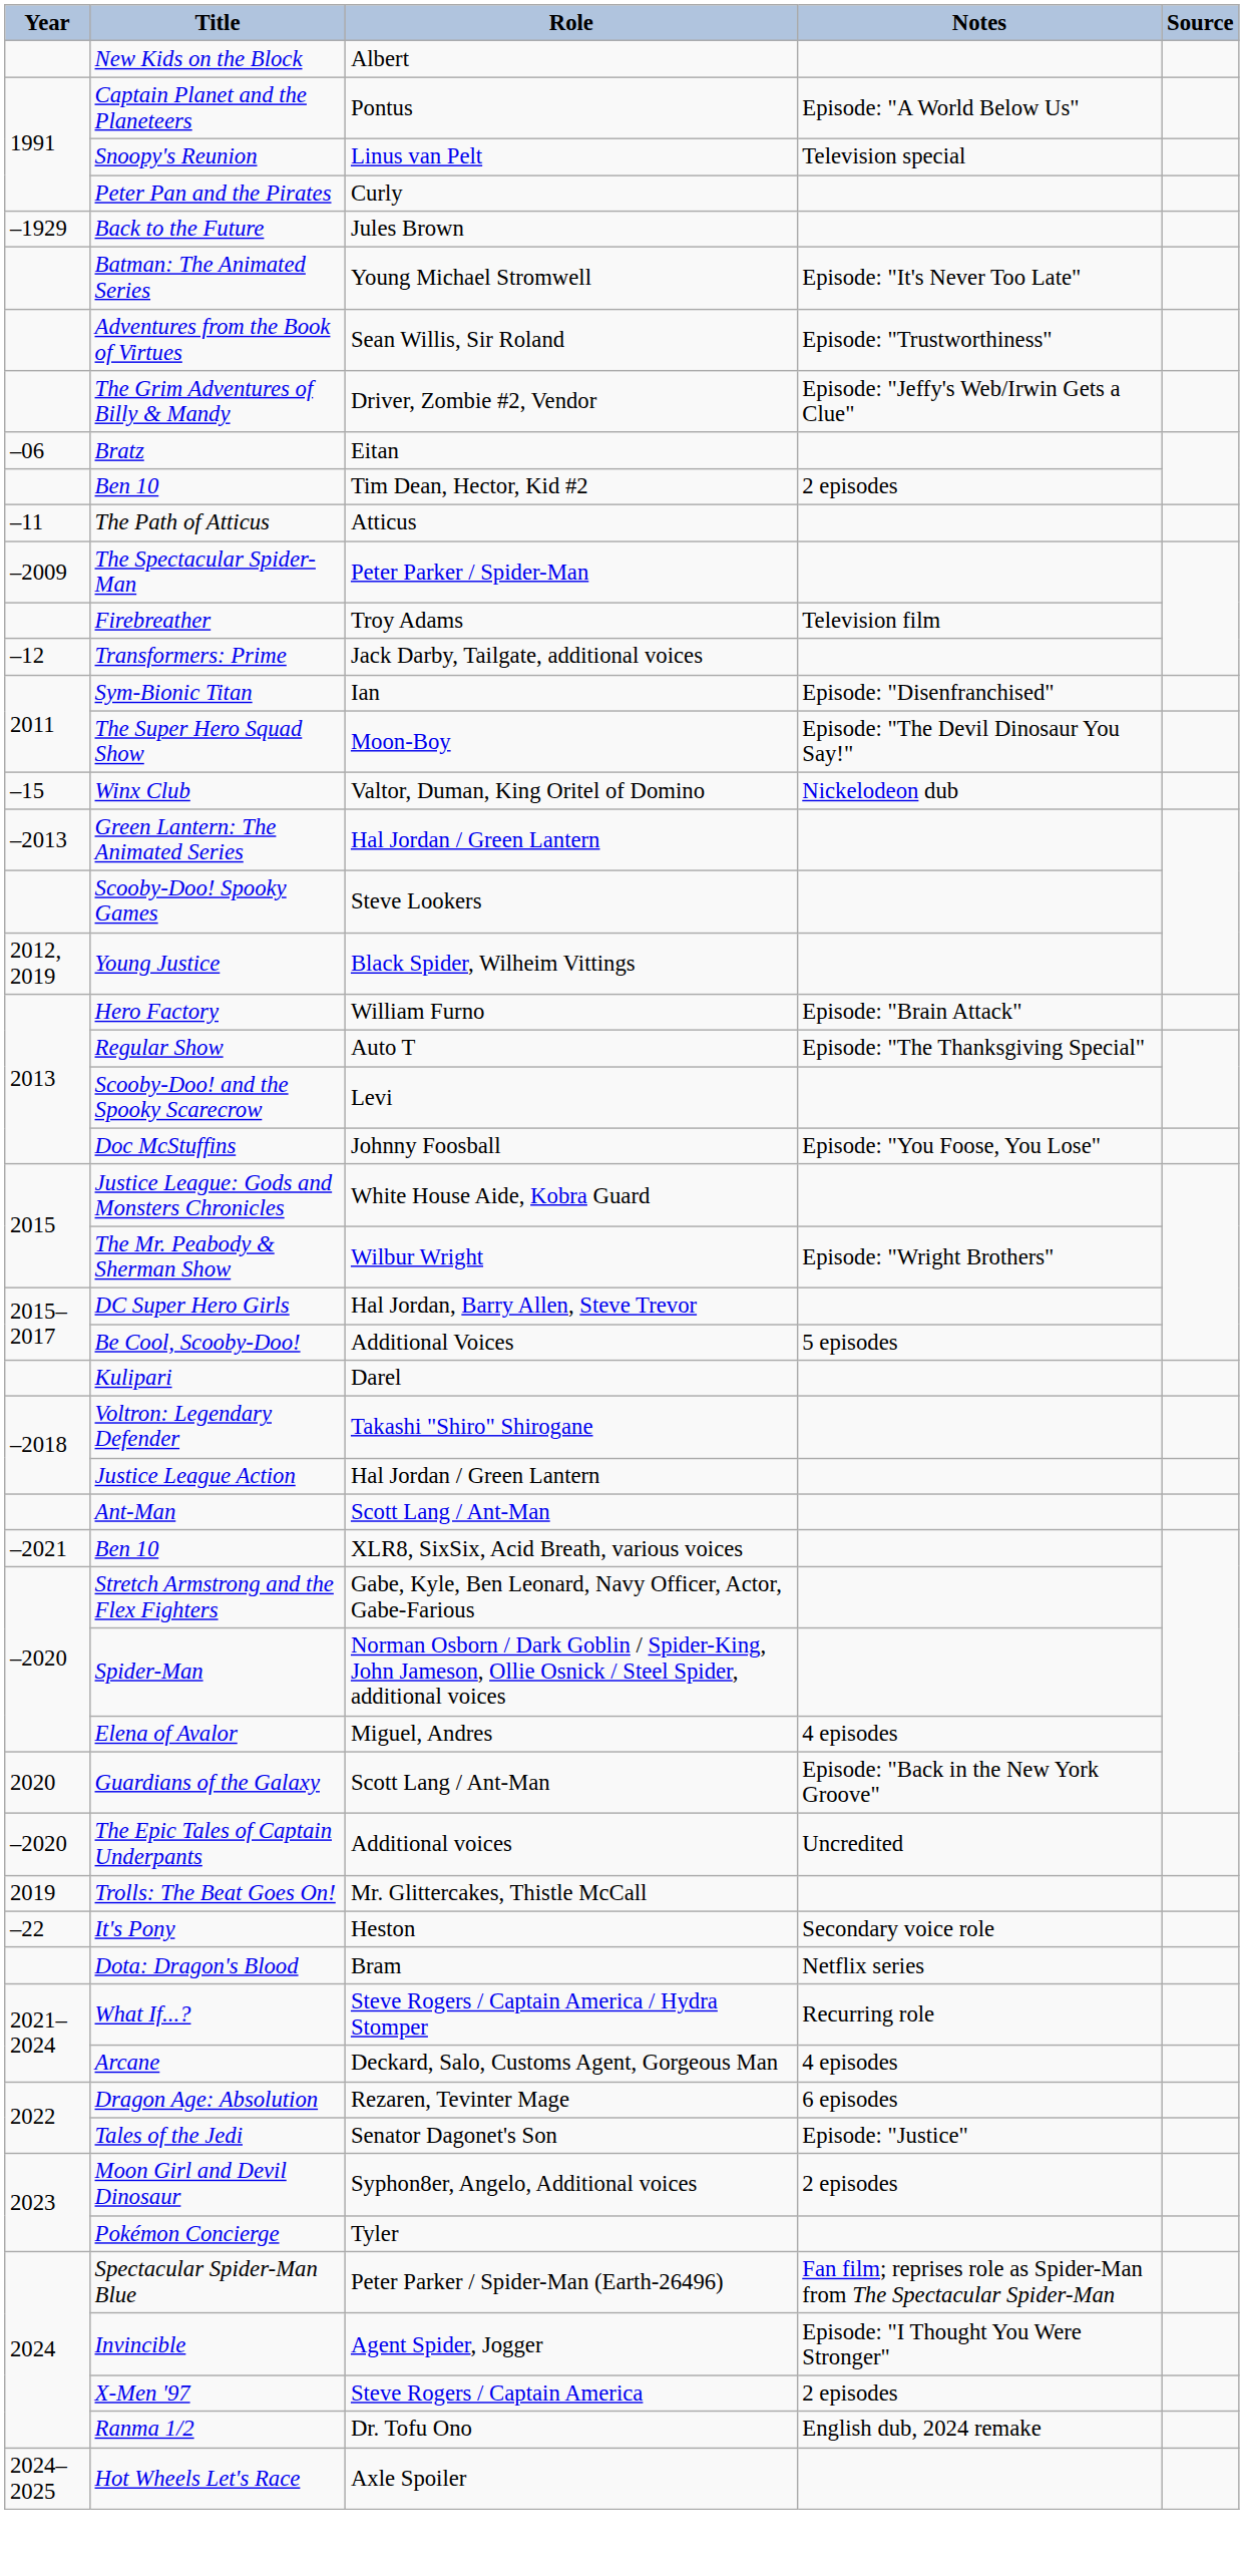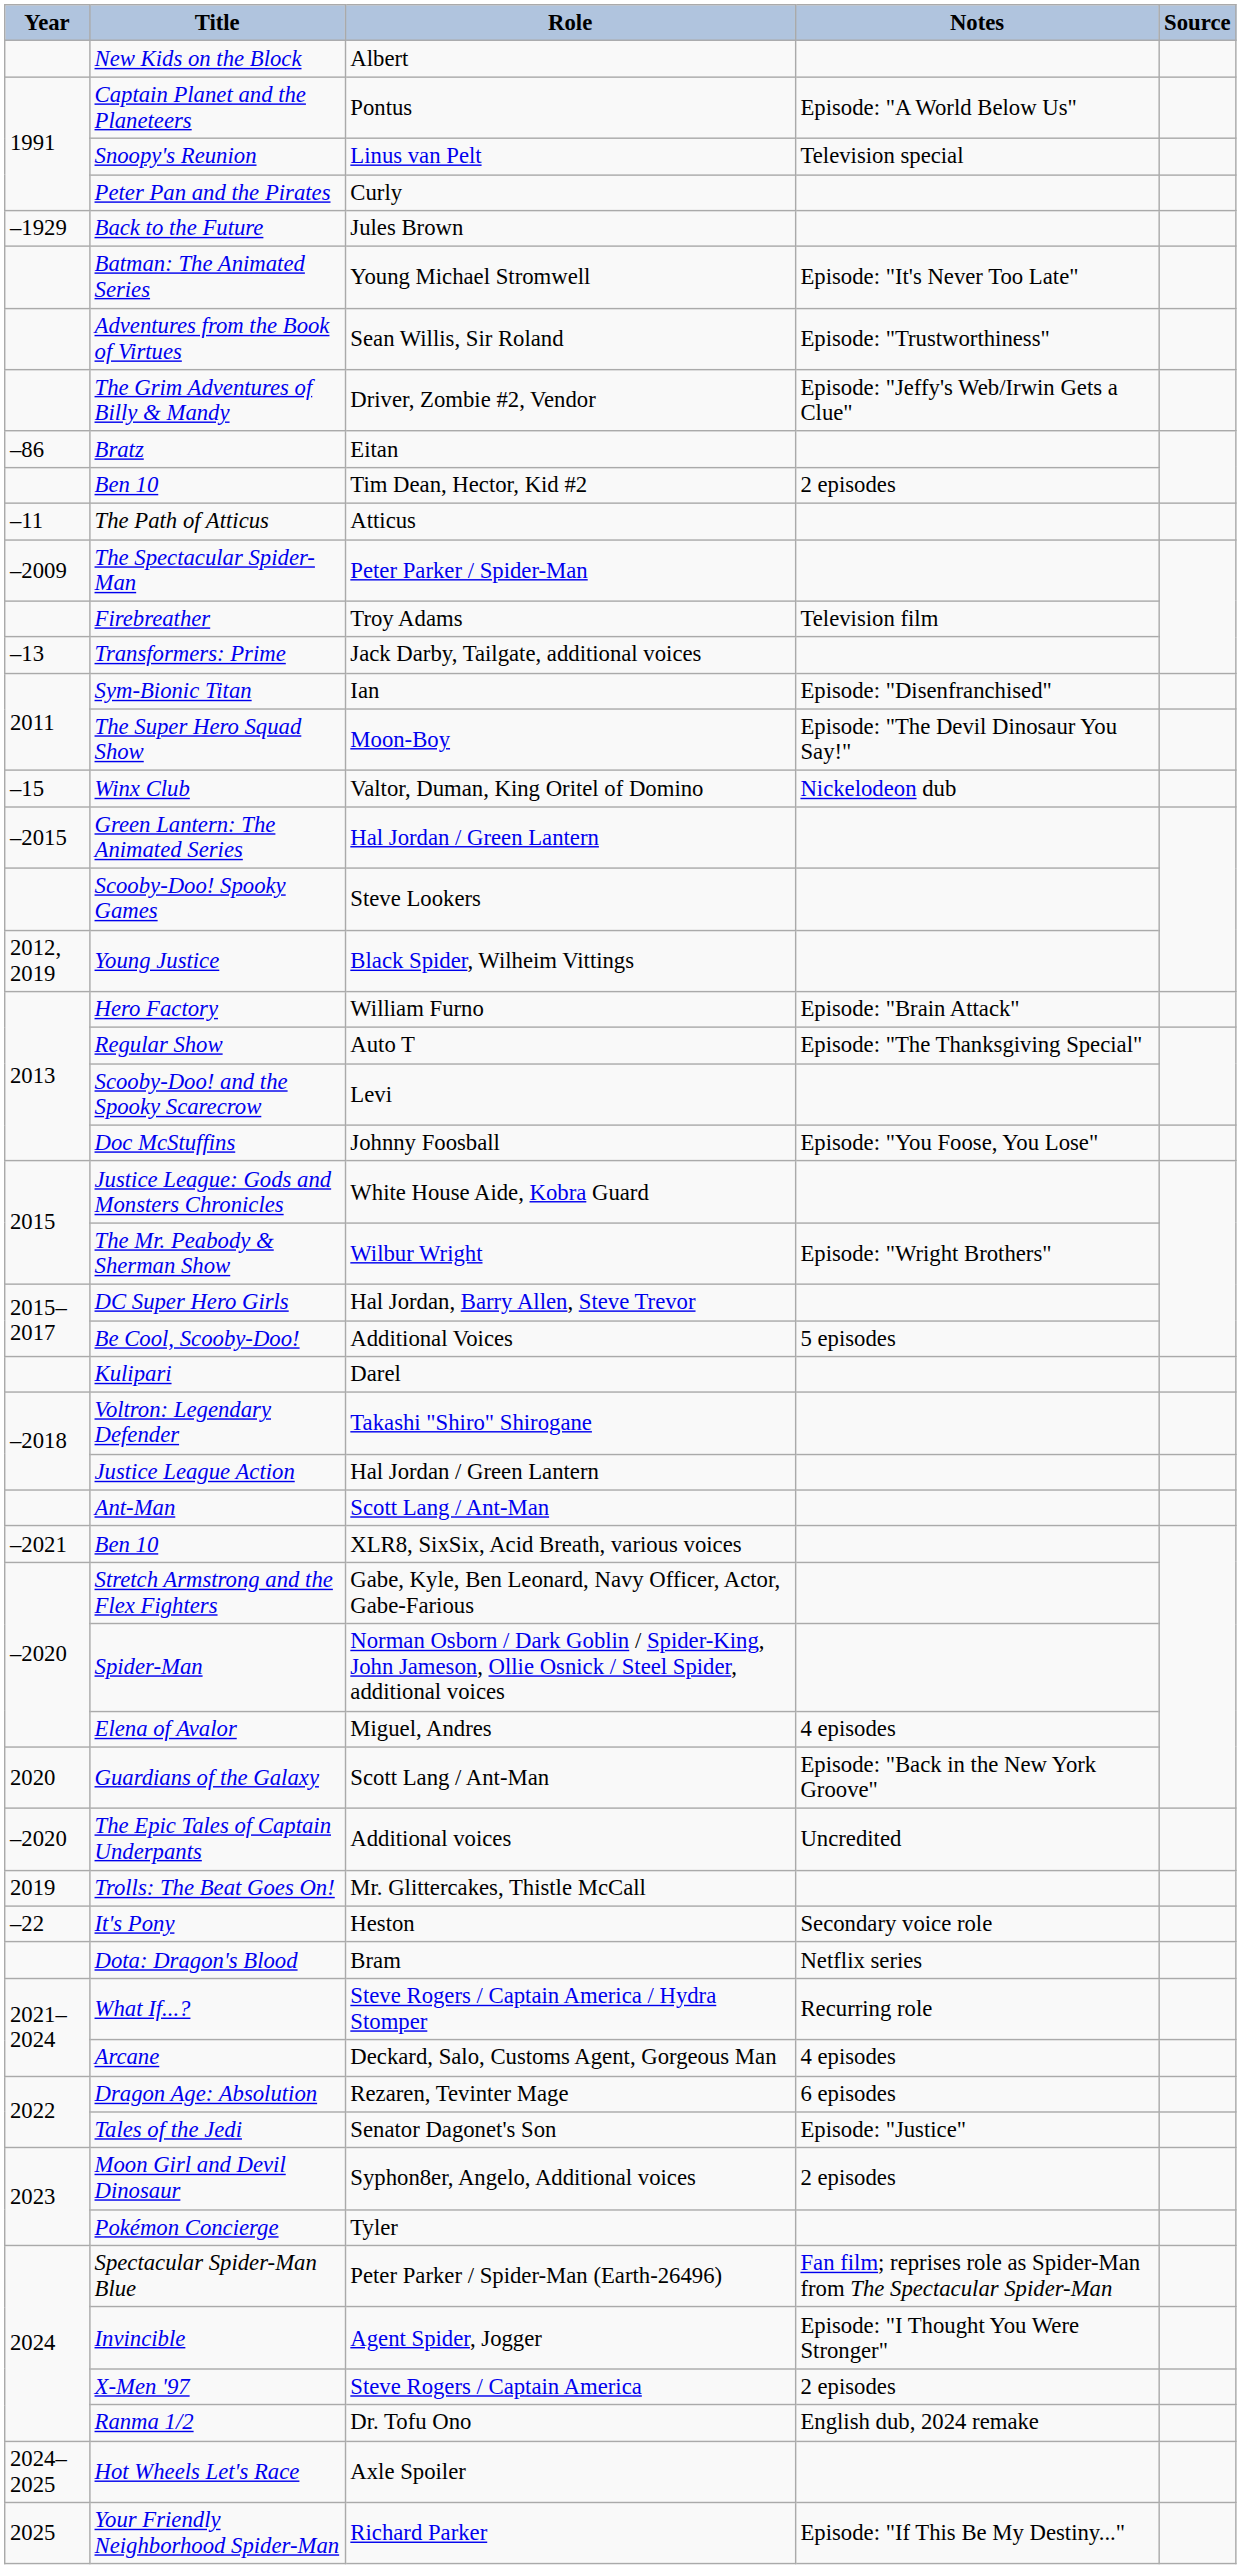Bratz | Year: –06 -> –86
Transformers: Prime | Year: –12 -> –13
Green Lantern: The Animated Series | Year: –2013 -> –2015
+ row: 2025 | Your Friendly Neighborhood Spider-Man | Richard Parker | Episode: "If This Be My Destiny..."
